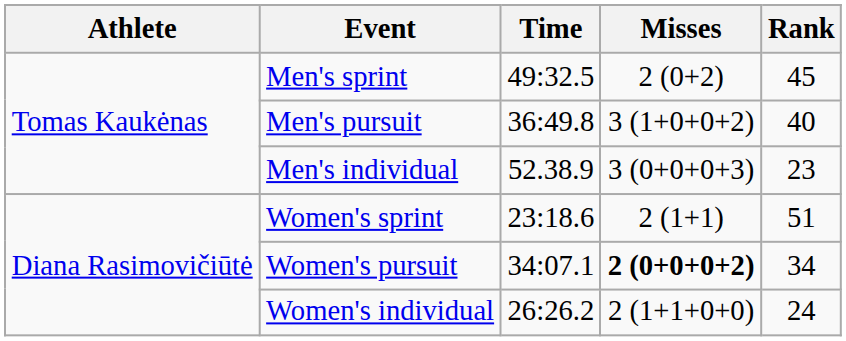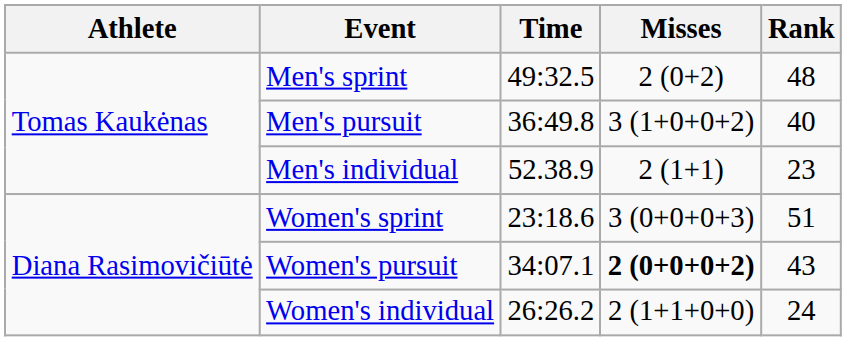Men's sprint | Rank: 45 -> 48
Men's individual | Misses: 3 (0+0+0+3) -> 2 (1+1)
Women's sprint | Misses: 2 (1+1) -> 3 (0+0+0+3)
Women's pursuit | Rank: 34 -> 43
